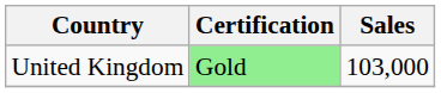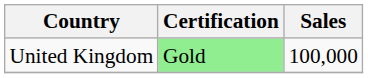United Kingdom | Sales: 103,000 -> 100,000
